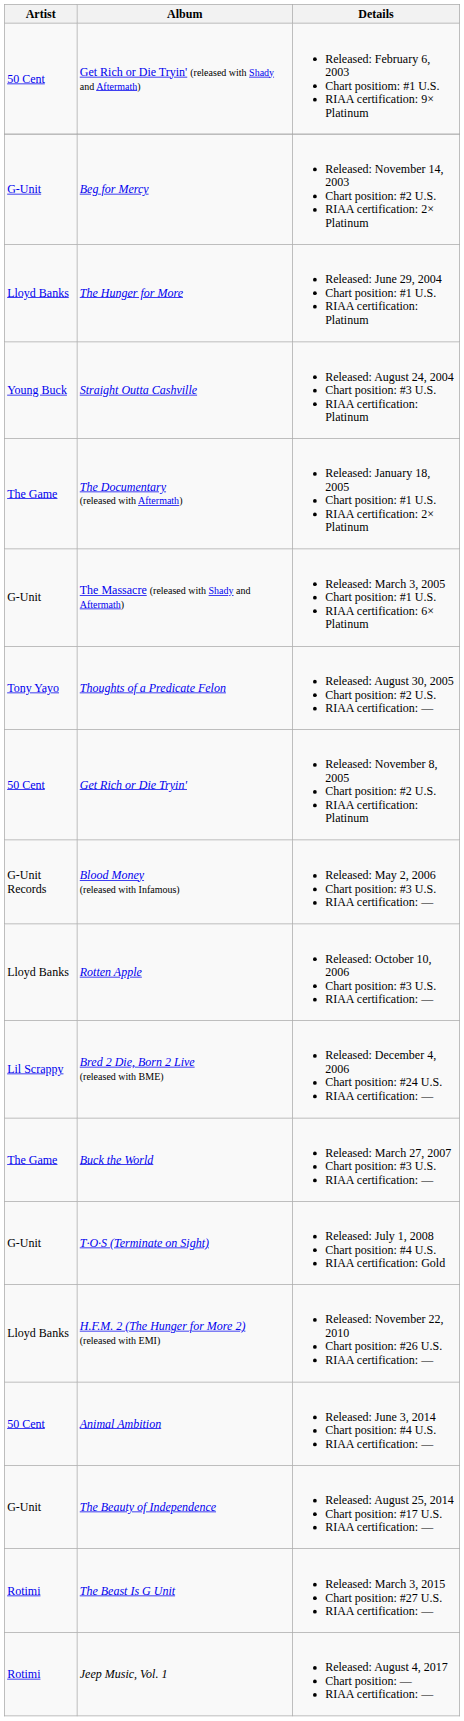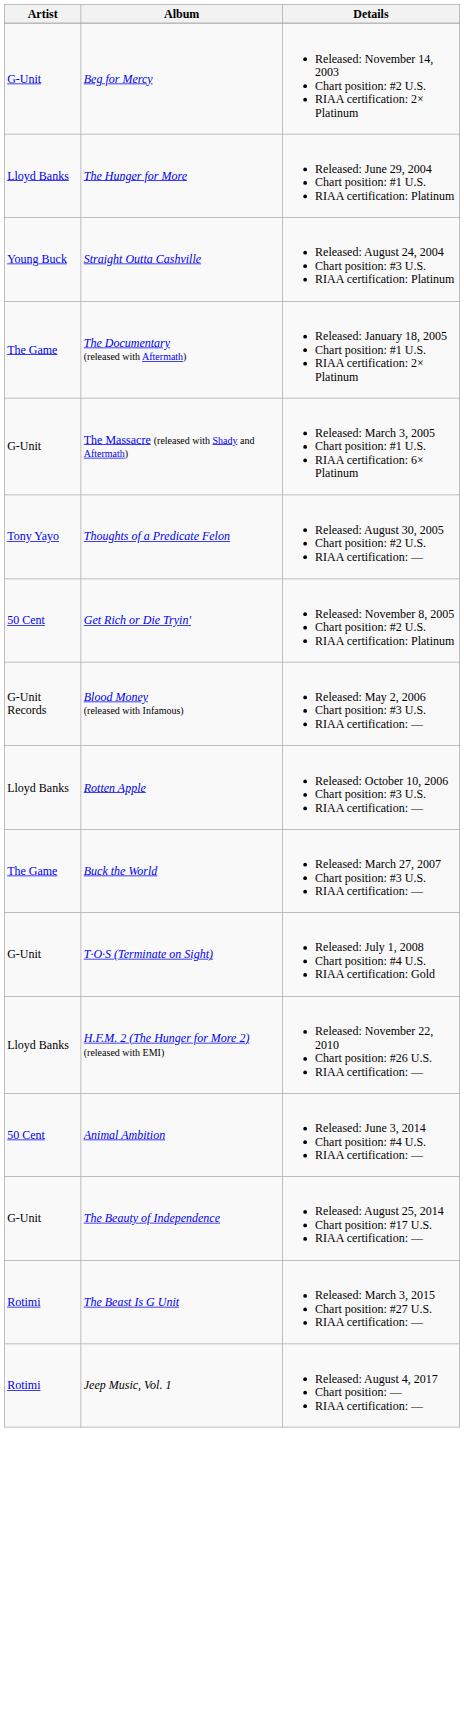- row: 50 Cent | Get Rich or Die Tryin' (released with Shady and Aftermath) | Released: February 6, 2003 Chart positiom: #1 U.S. RIAA certification: 9× Platinum
- row: Lil Scrappy | Bred 2 Die, Born 2 Live (released with BME) | Released: December 4, 2006 Chart position: #24 U.S. RIAA certification: —
